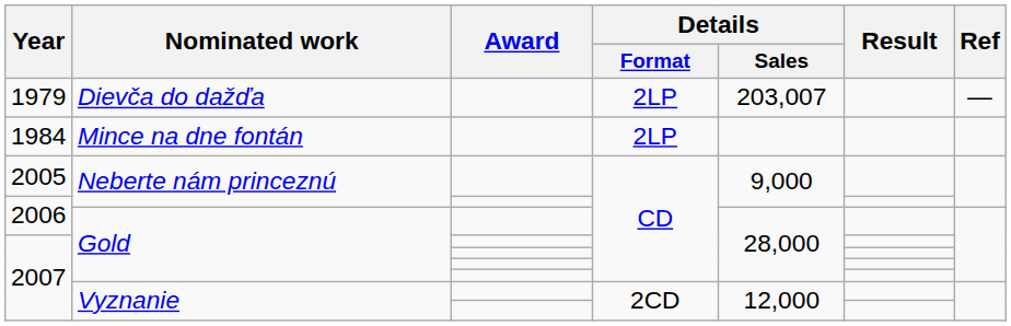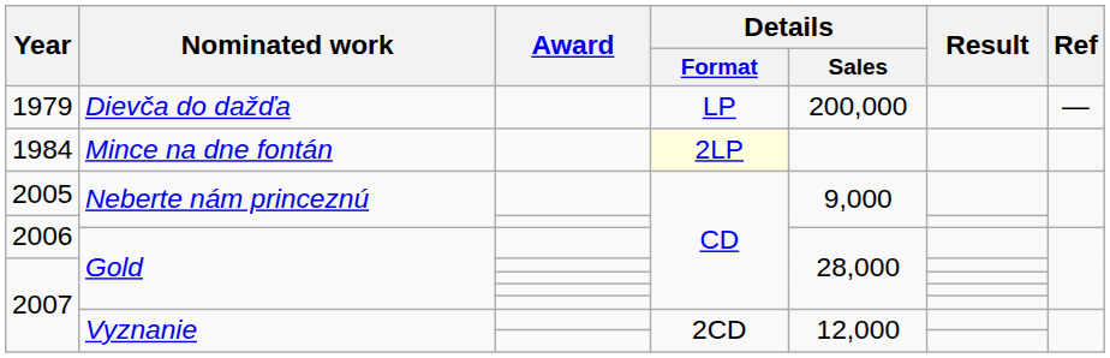1979 | Details / Format: 2LP -> LP
1979 | Details / Sales: 203,007 -> 200,000
1984 | Details / Format: no background -> lightyellow background
